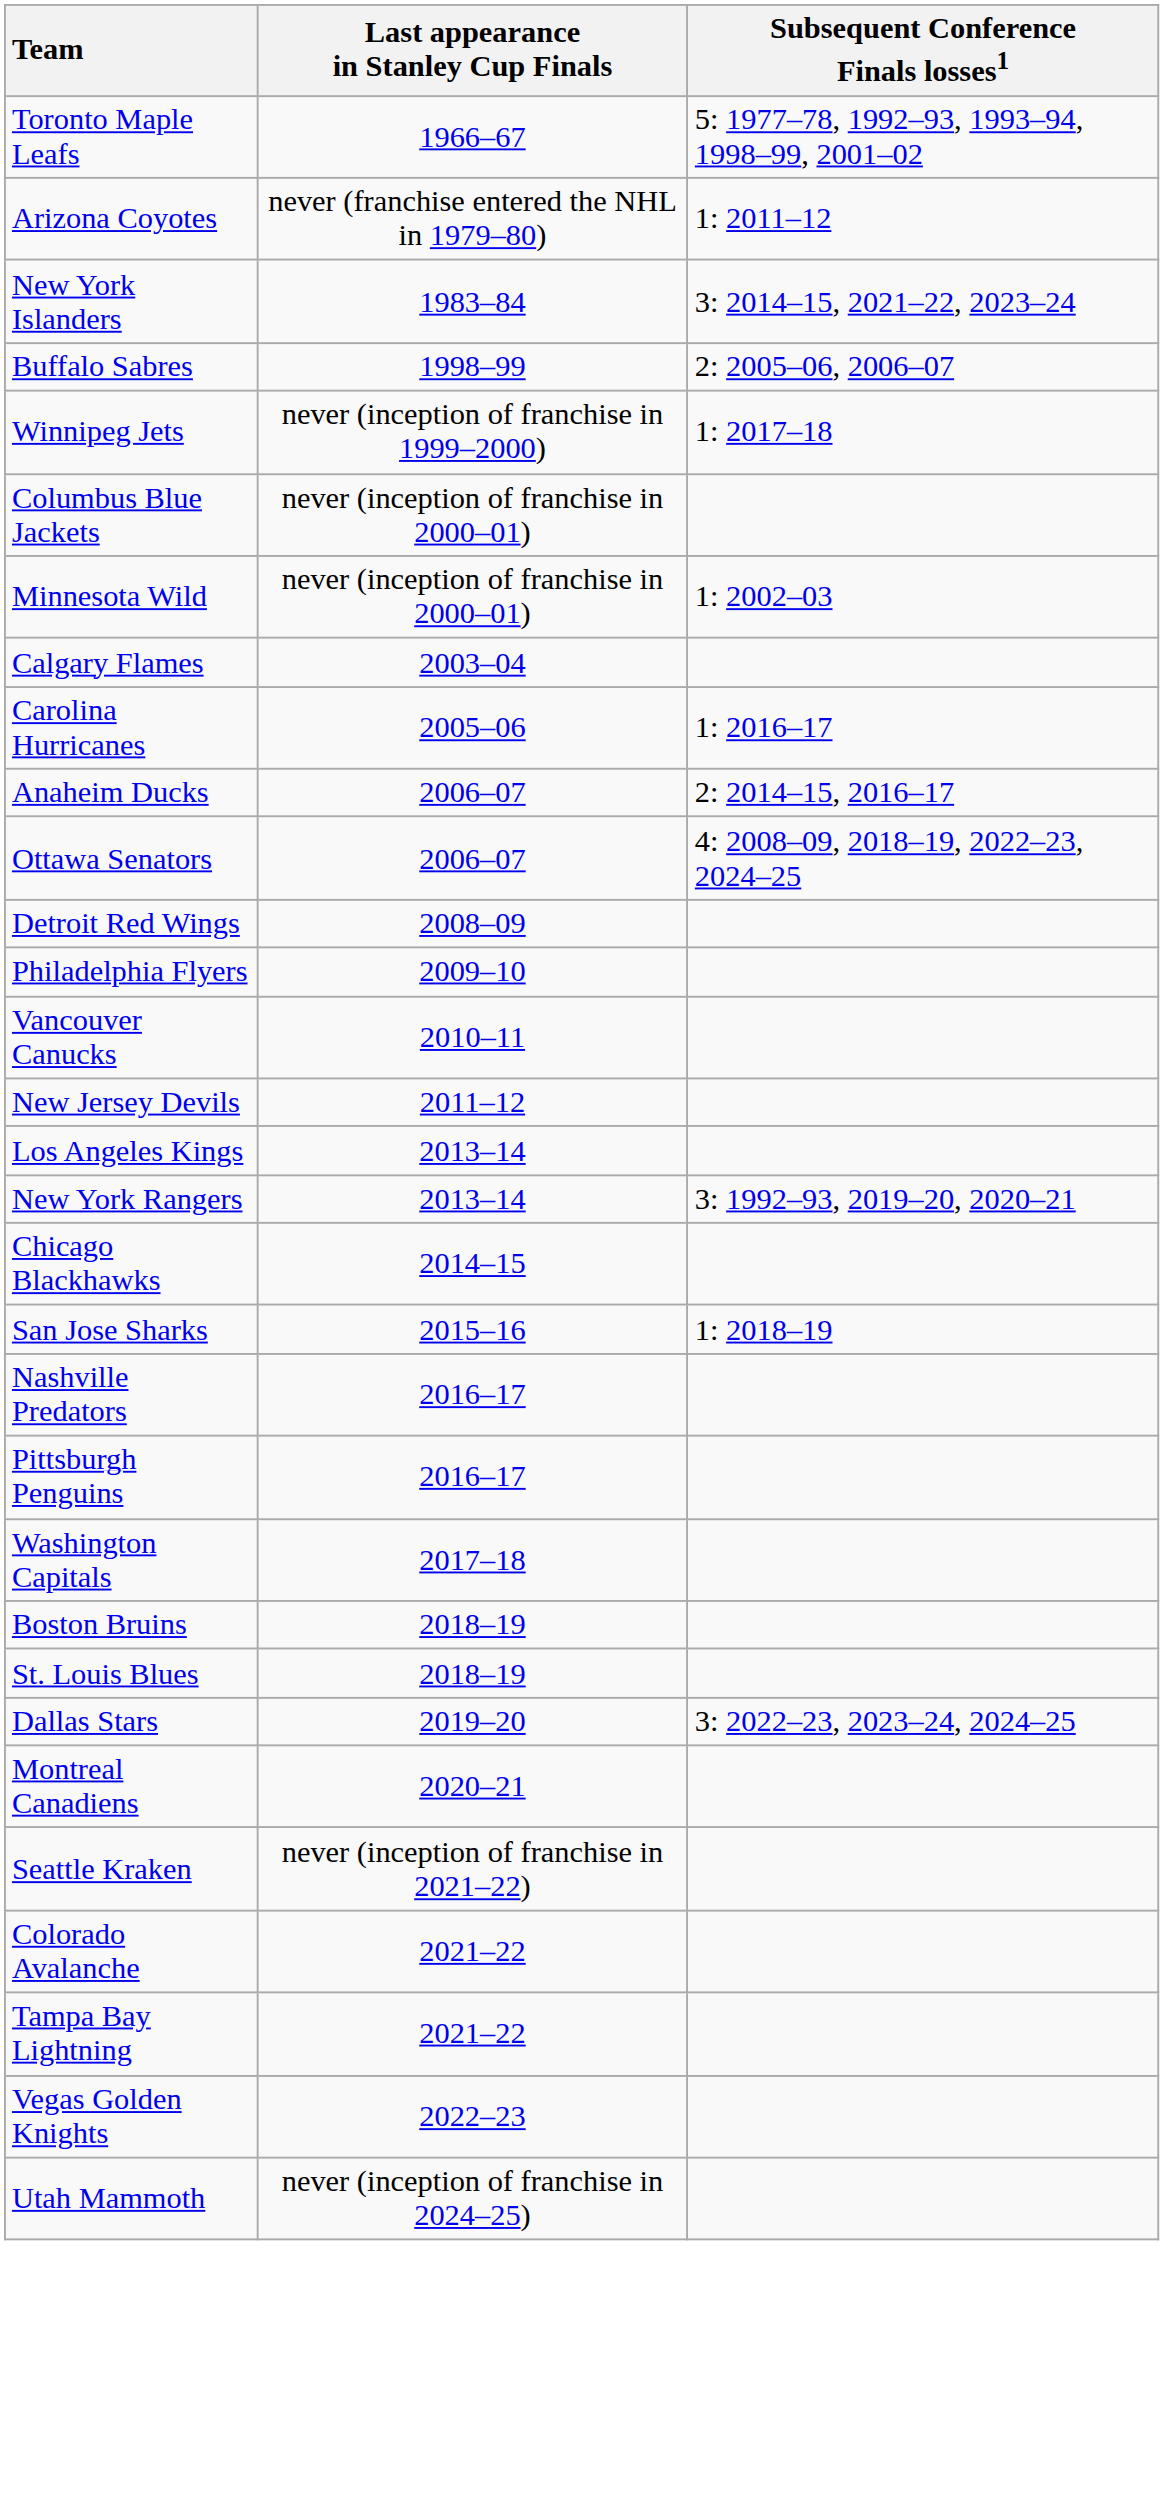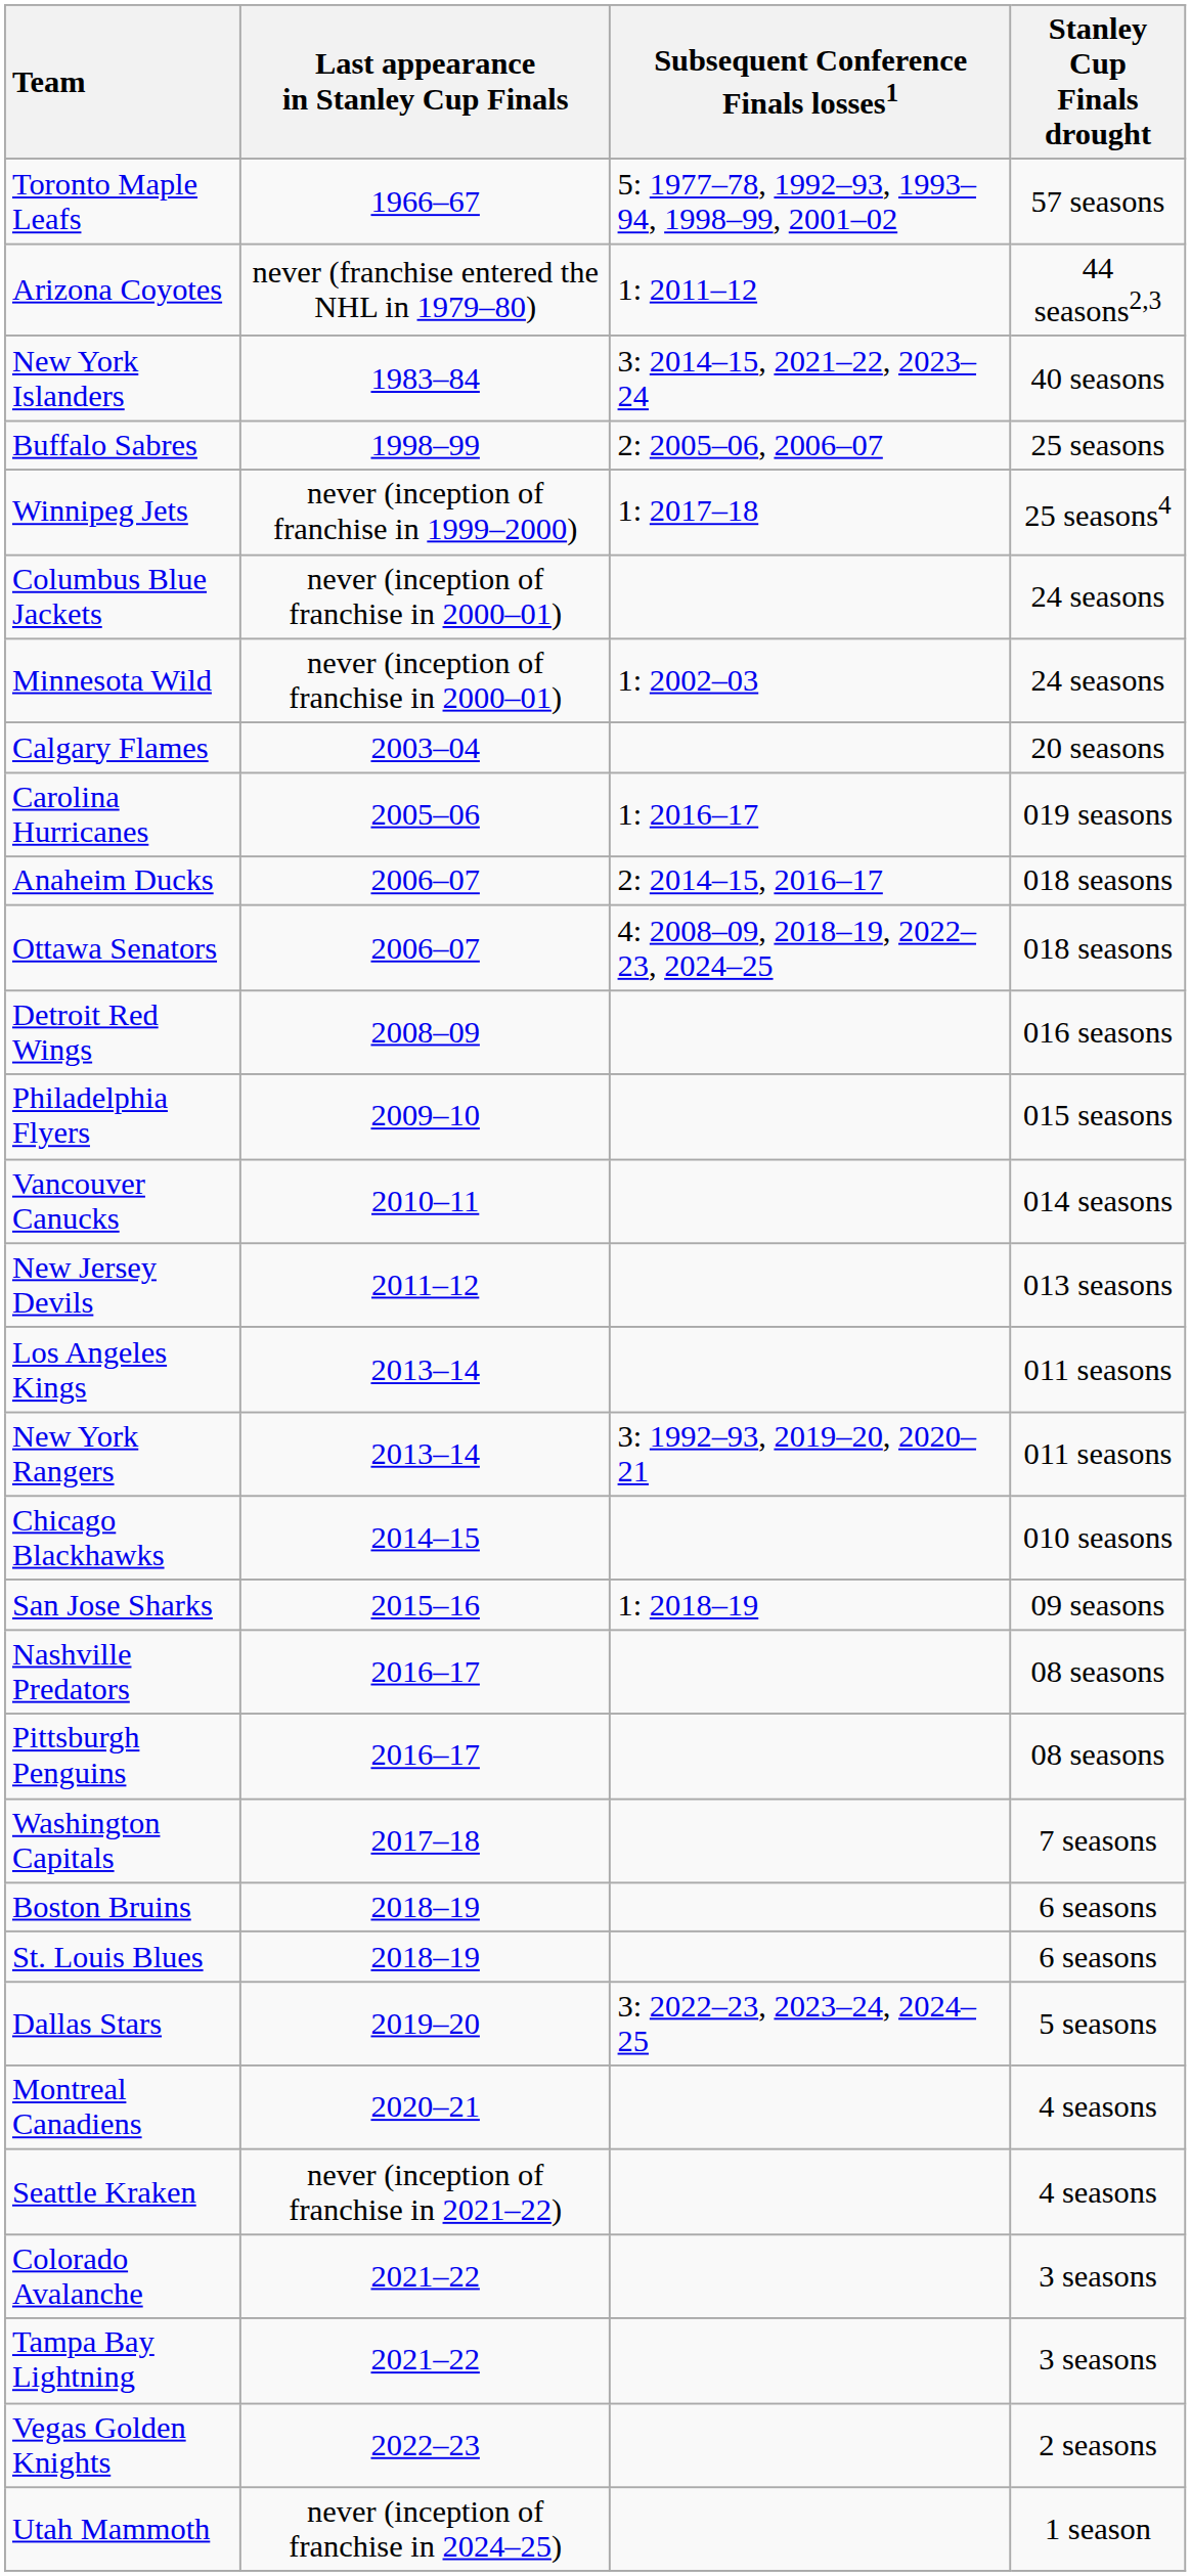+ column: Stanley Cup Finals drought | 57 seasons | 44 seasons2,3 | 40 seasons | 25 seasons | 25 seasons4 | 24 seasons | 24 seasons | 20 seasons | 019 seasons | 018 seasons | 018 seasons | 016 seasons | 015 seasons | 014 seasons | 013 seasons | 011 seasons | 011 seasons | 010 seasons | 09 seasons | 08 seasons | 08 seasons | 7 seasons | 6 seasons | 6 seasons | 5 seasons | 4 seasons | 4 seasons | 3 seasons | 3 seasons | 2 seasons | 1 season
